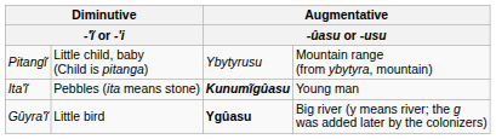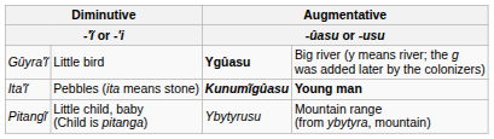rows swapped: Gûyra'ĩ <-> Pitangĩ
Ita'ĩ | column 4: normal -> bold
